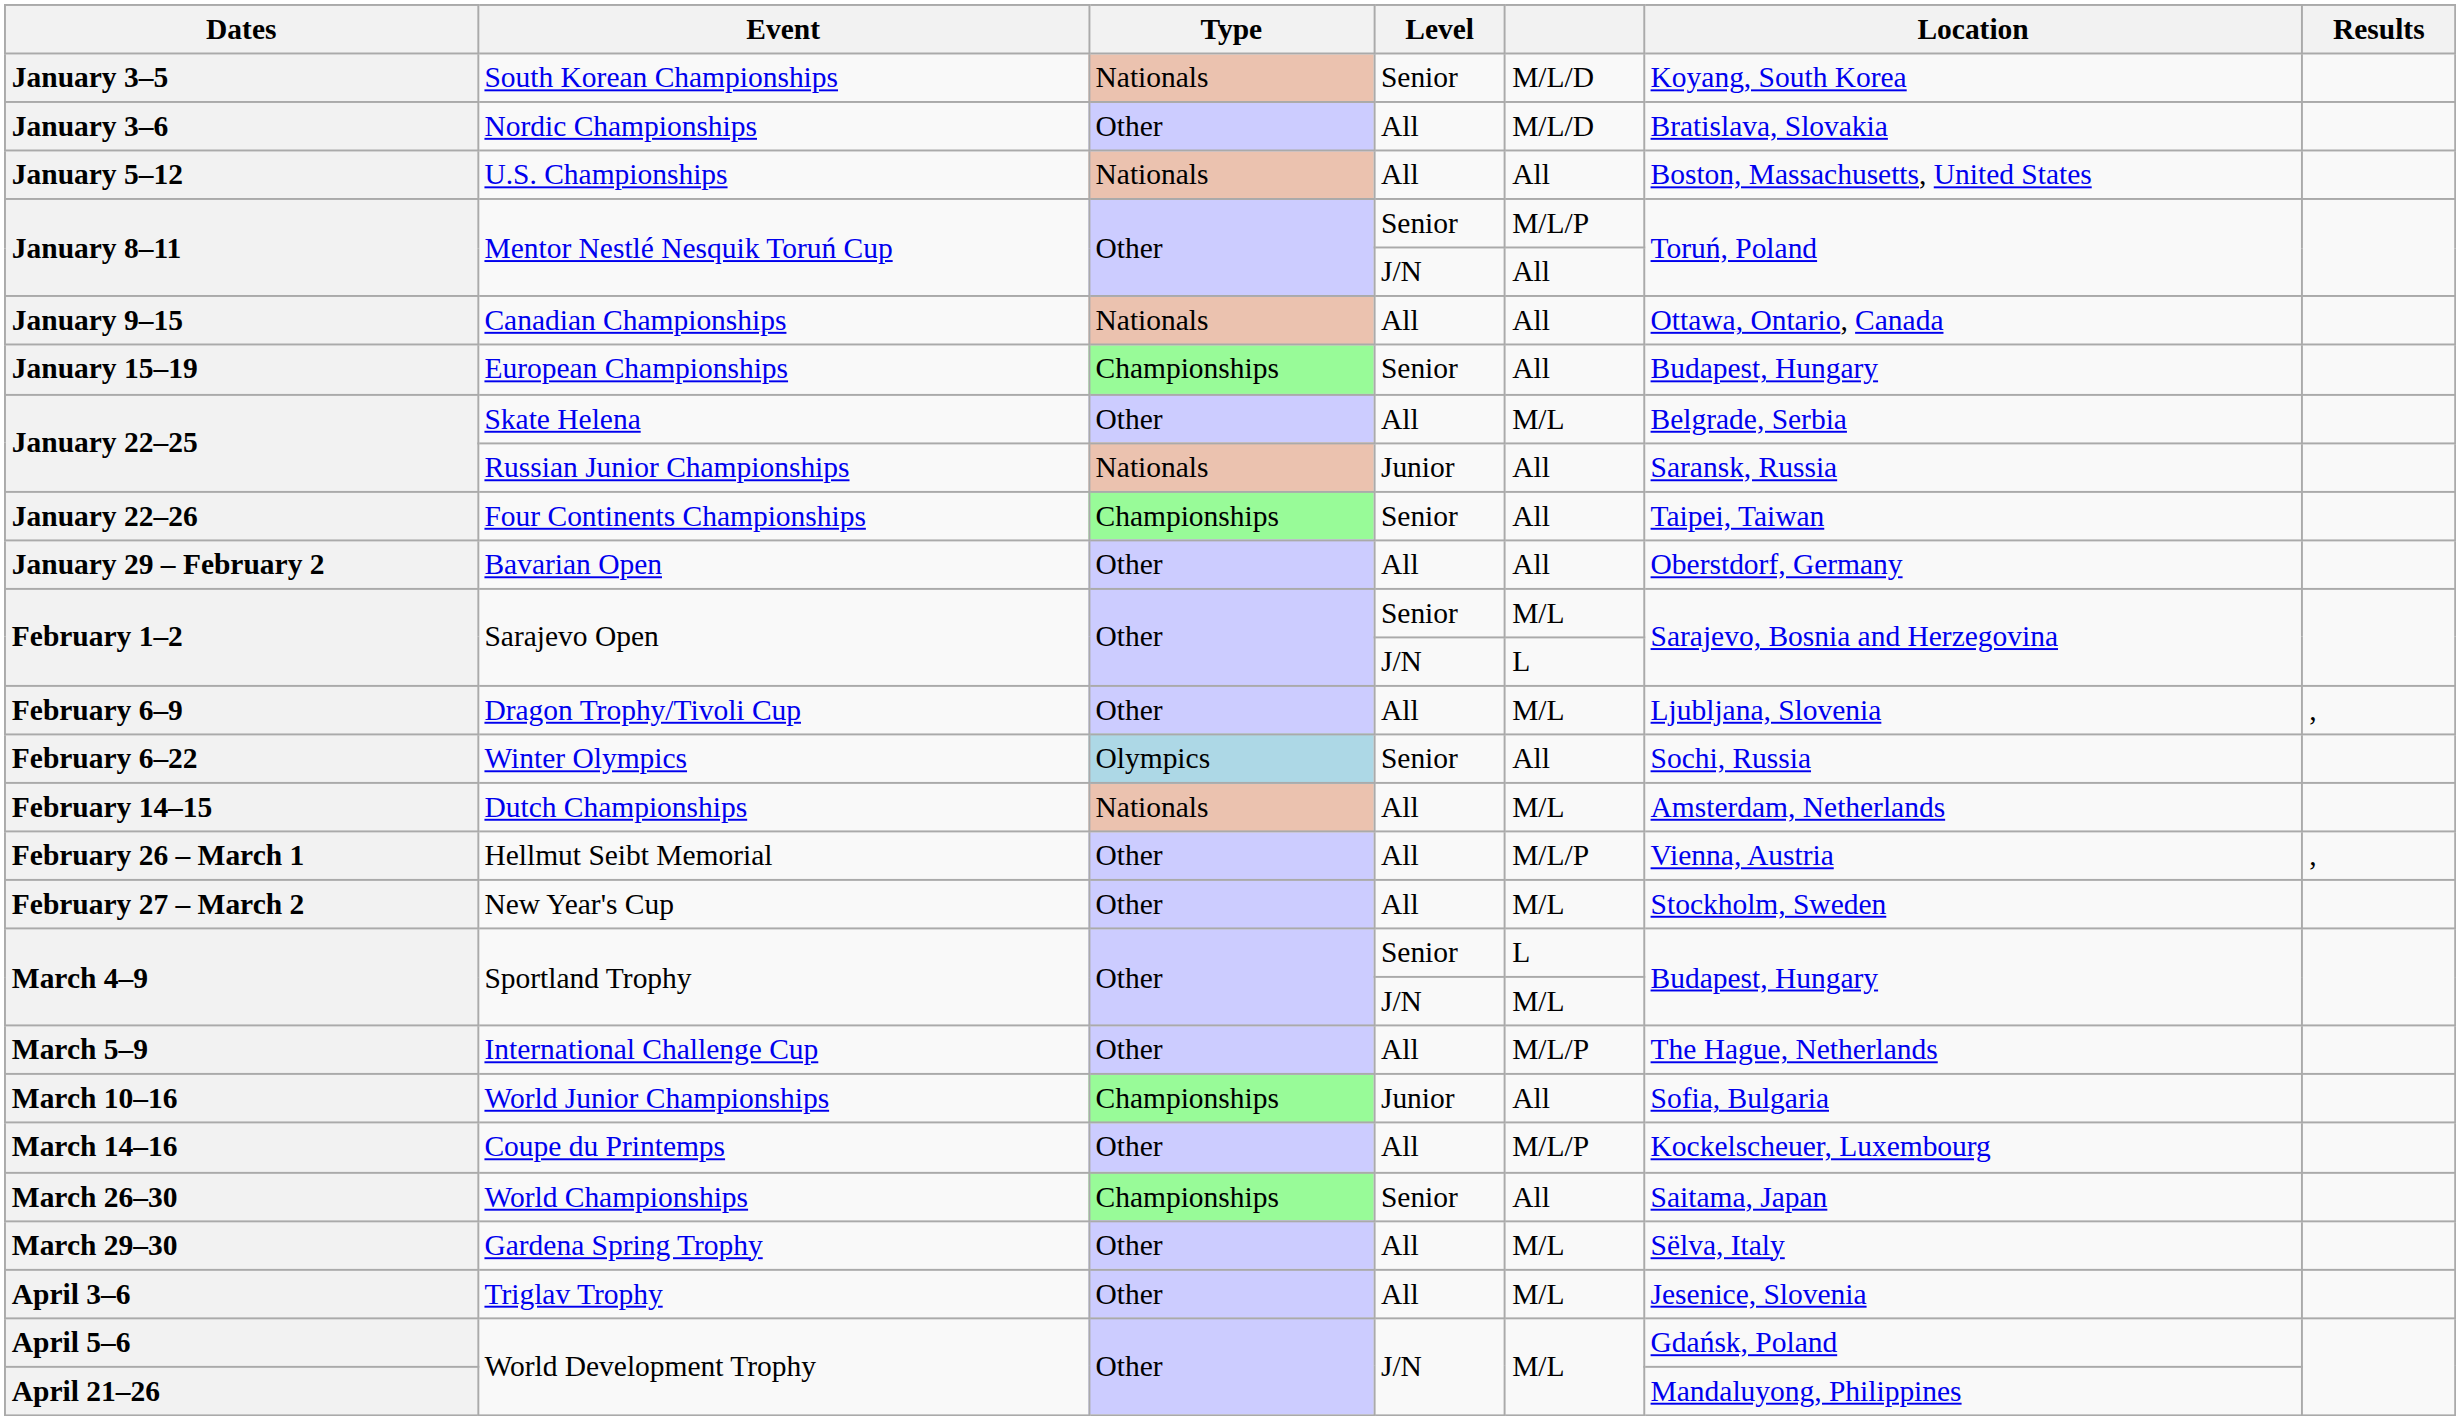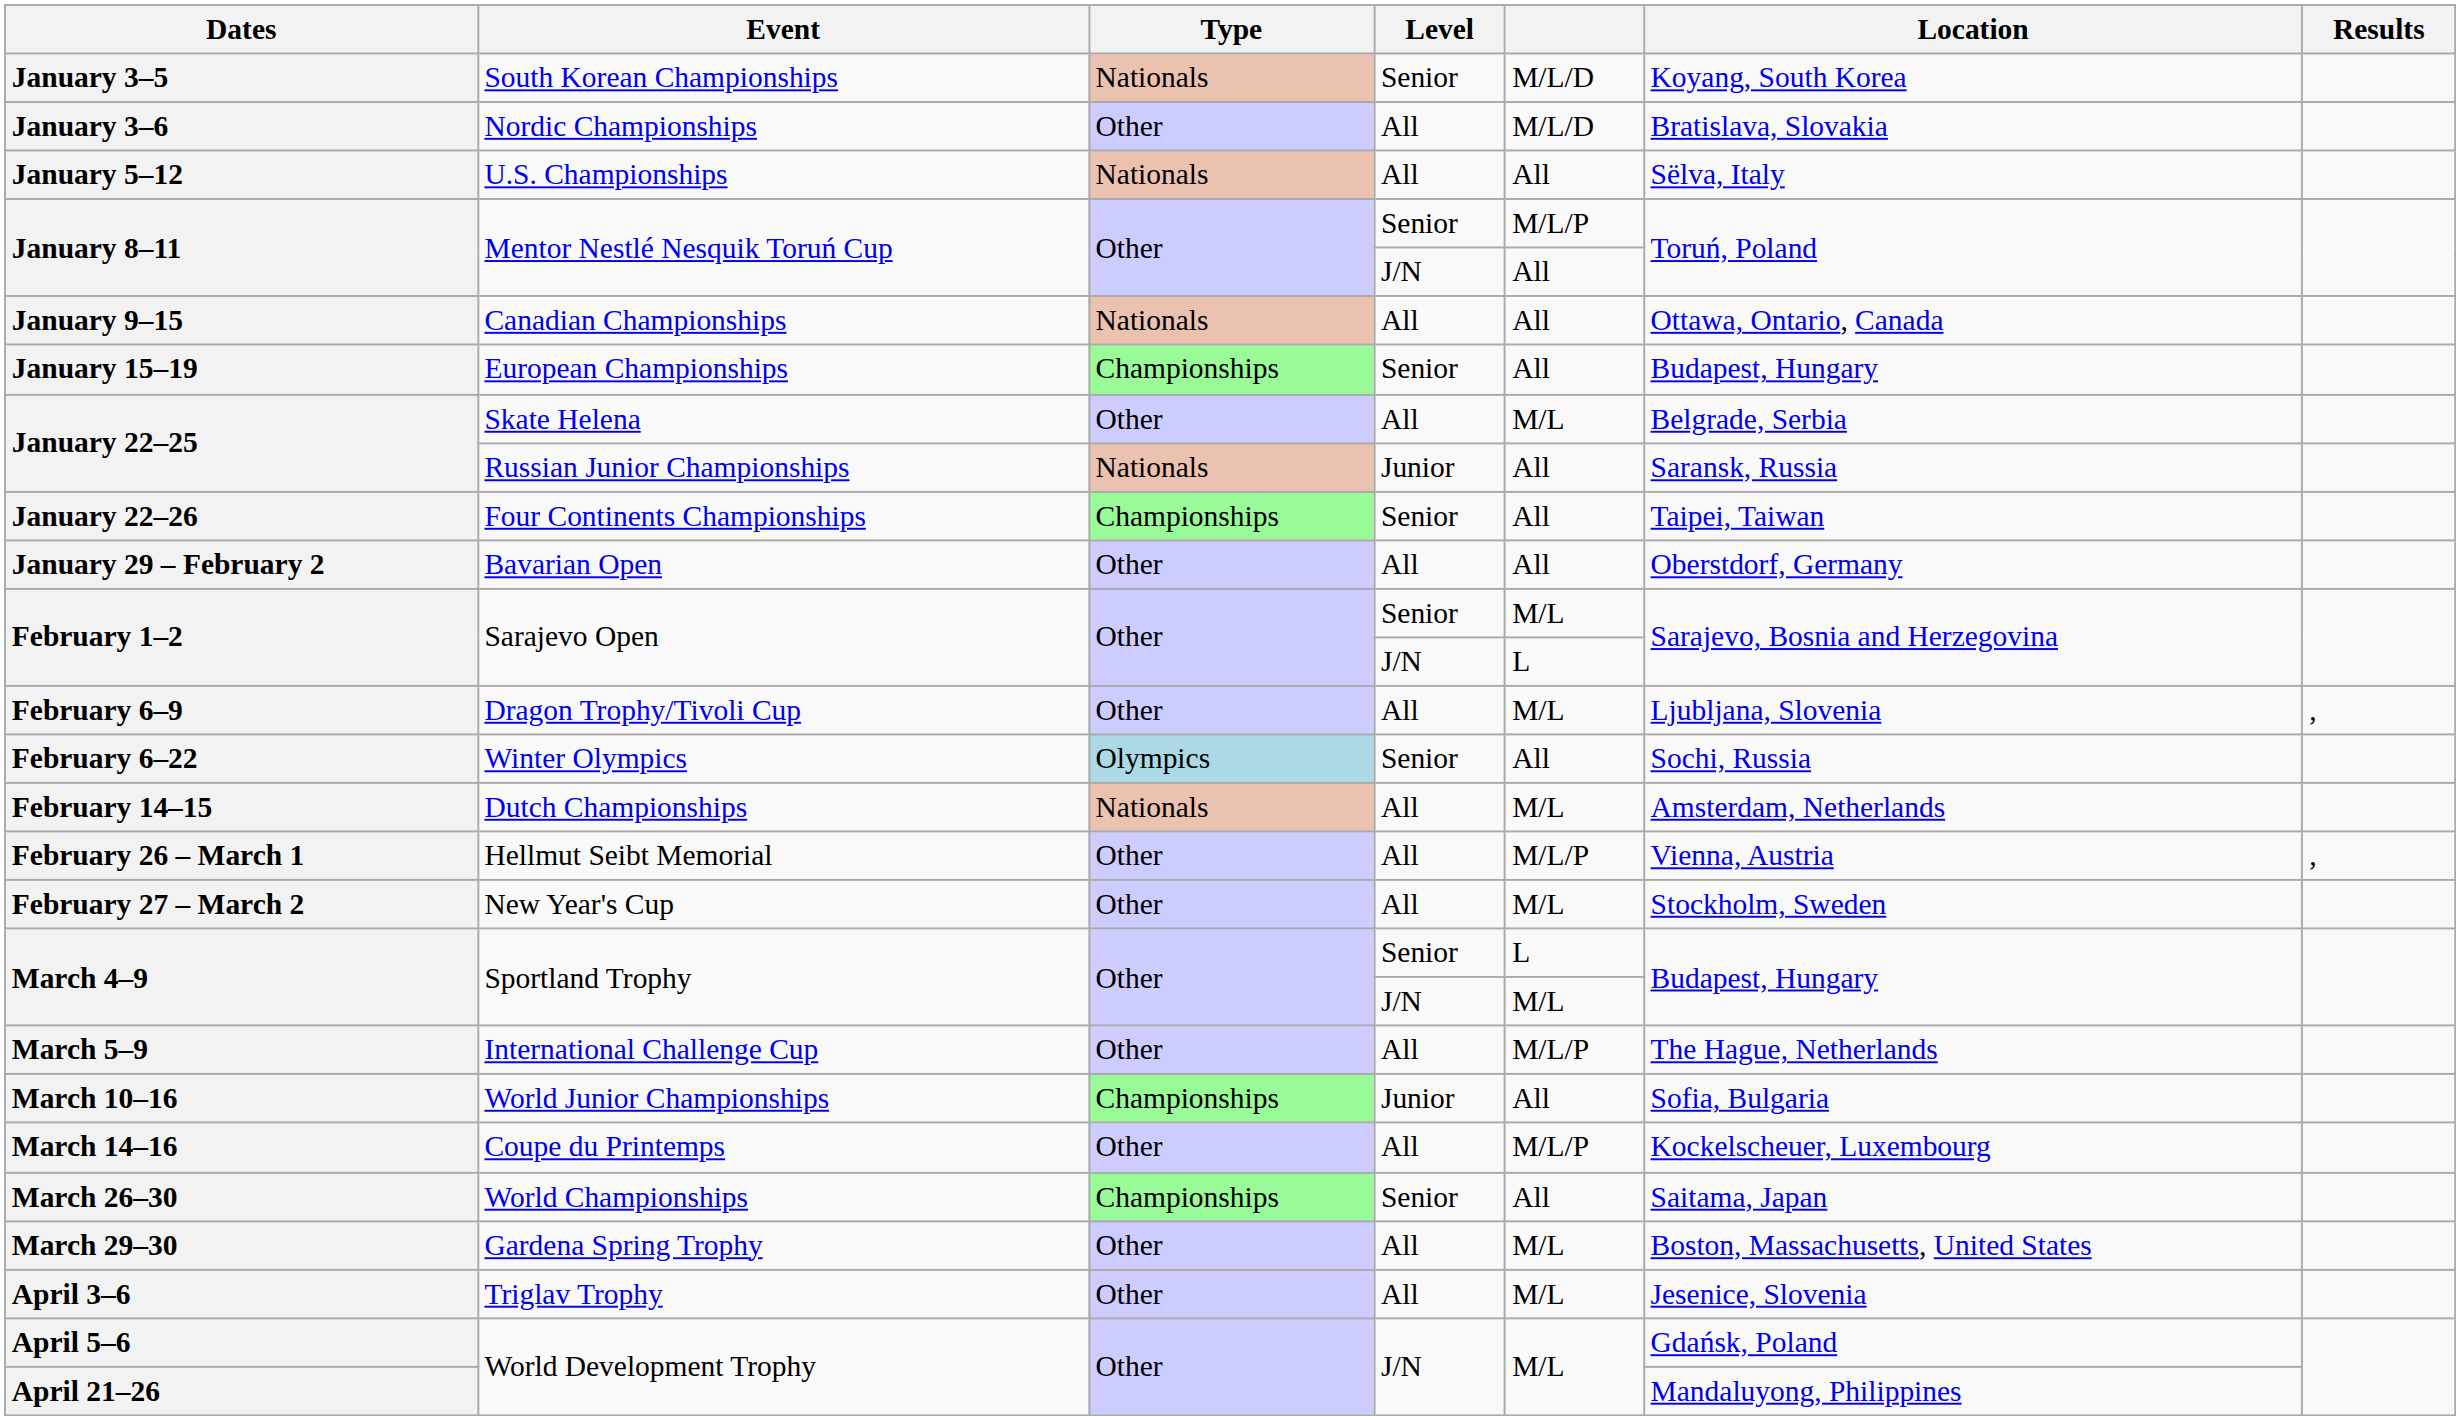January 5–12 | Location: Boston, Massachusetts, United States -> Sëlva, Italy
March 29–30 | Location: Sëlva, Italy -> Boston, Massachusetts, United States
